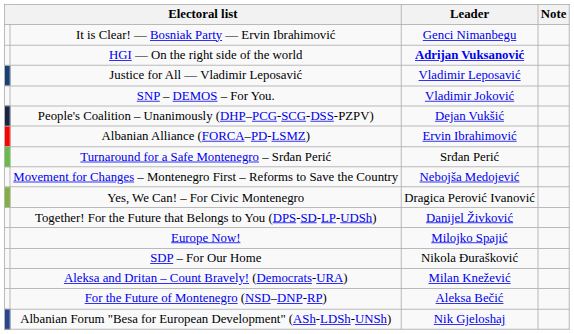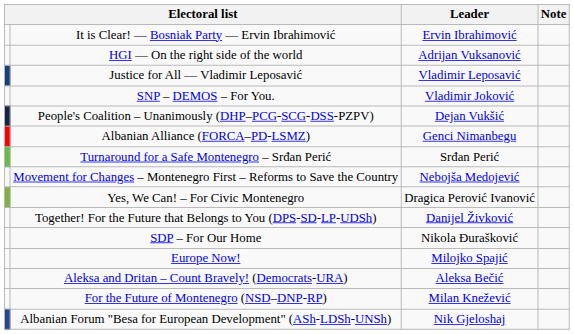It is Clear! — Bosniak Party — Ervin Ibrahimović | Leader: Genci Nimanbegu -> Ervin Ibrahimović
HGI — On the right side of the world | Leader: bold -> normal
Albanian Alliance (FORCA–PD-LSMZ) | Leader: Ervin Ibrahimović -> Genci Nimanbegu
rows swapped: Europe Now! <-> SDP – For Our Home
Aleksa and Dritan – Count Bravely! (Democrats-URA) | Leader: Milan Knežević -> Aleksa Bečić
For the Future of Montenegro (NSD–DNP-RP) | Leader: Aleksa Bečić -> Milan Knežević
